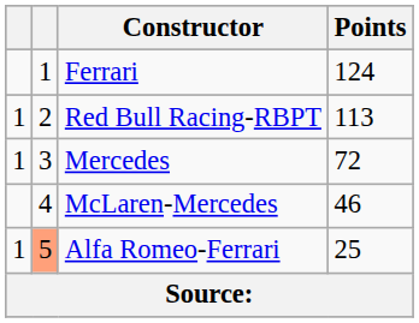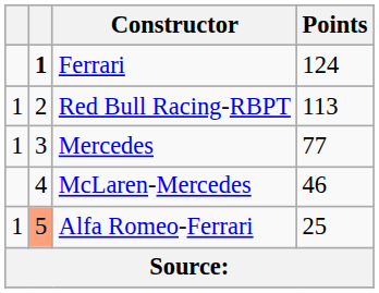Ferrari | column 2: normal -> bold
Mercedes | Points: 72 -> 77
